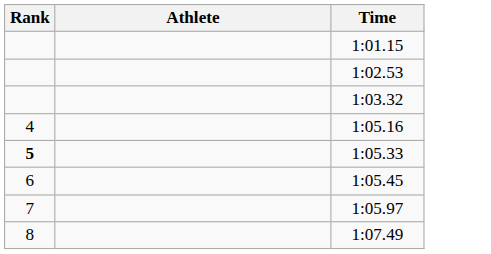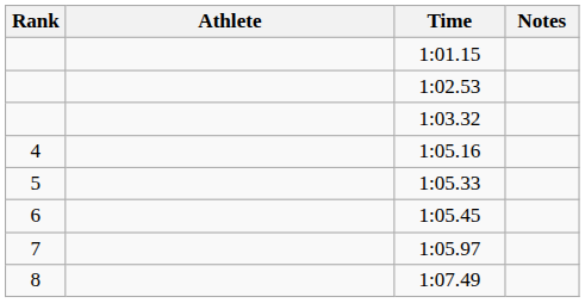+ column: Notes
1:05.33 | Rank: bold -> normal
